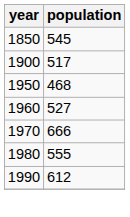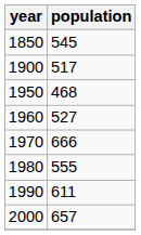1990 | population: 612 -> 611
+ row: 2000 | 657
